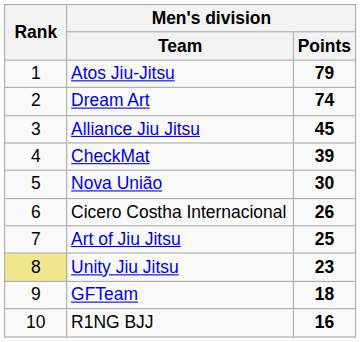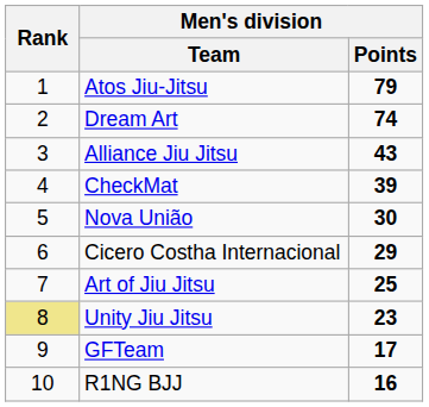Alliance Jiu Jitsu | Men's division / Points: 45 -> 43
Cicero Costha Internacional | Men's division / Points: 26 -> 29
GFTeam | Men's division / Points: 18 -> 17
